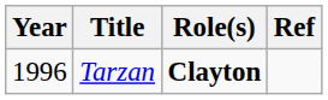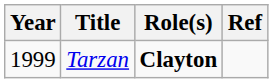Tarzan | Year: 1996 -> 1999
